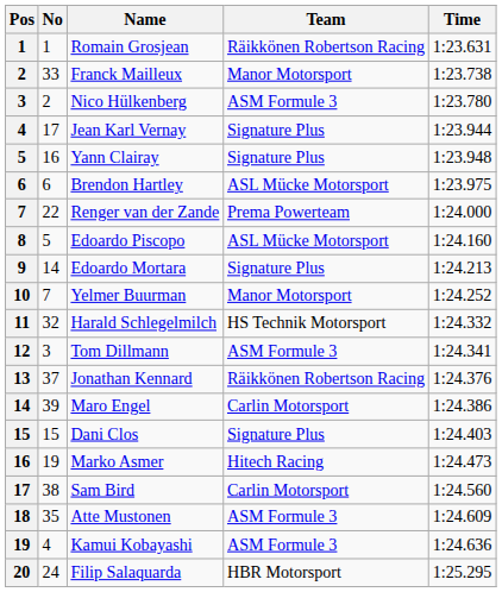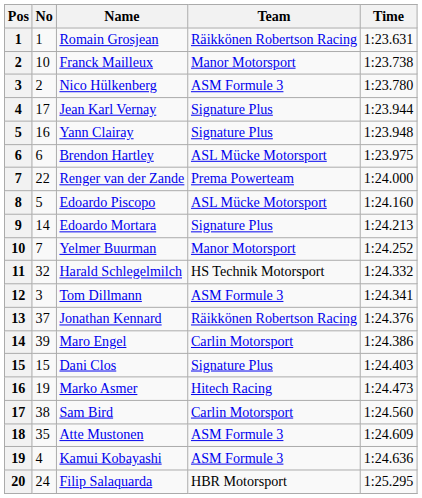Franck Mailleux | No: 33 -> 10
